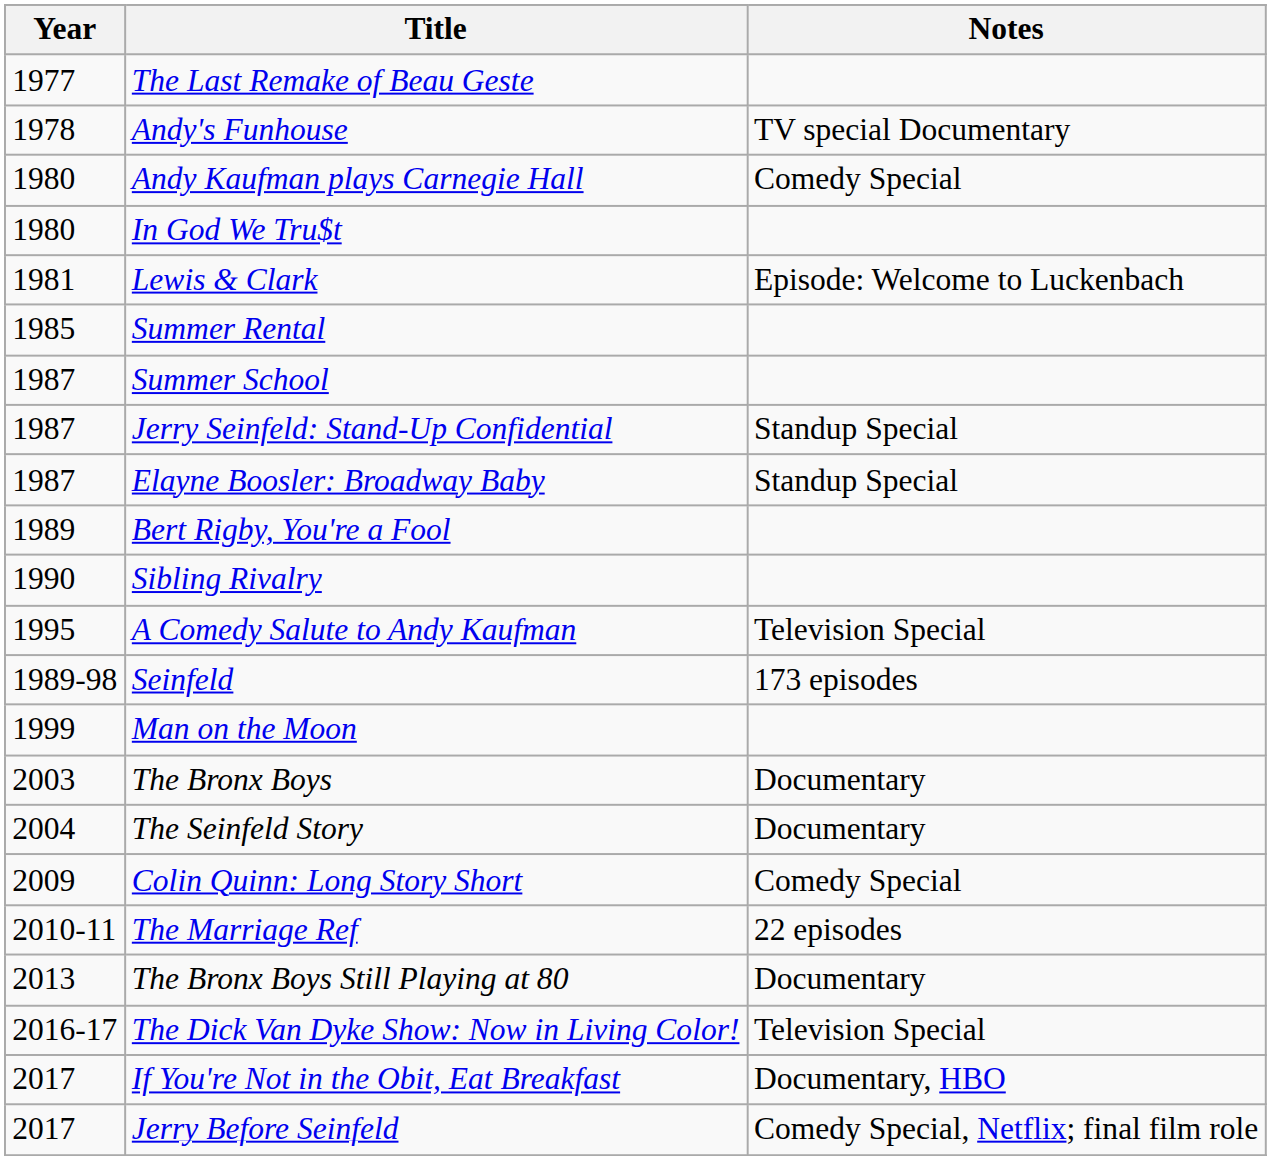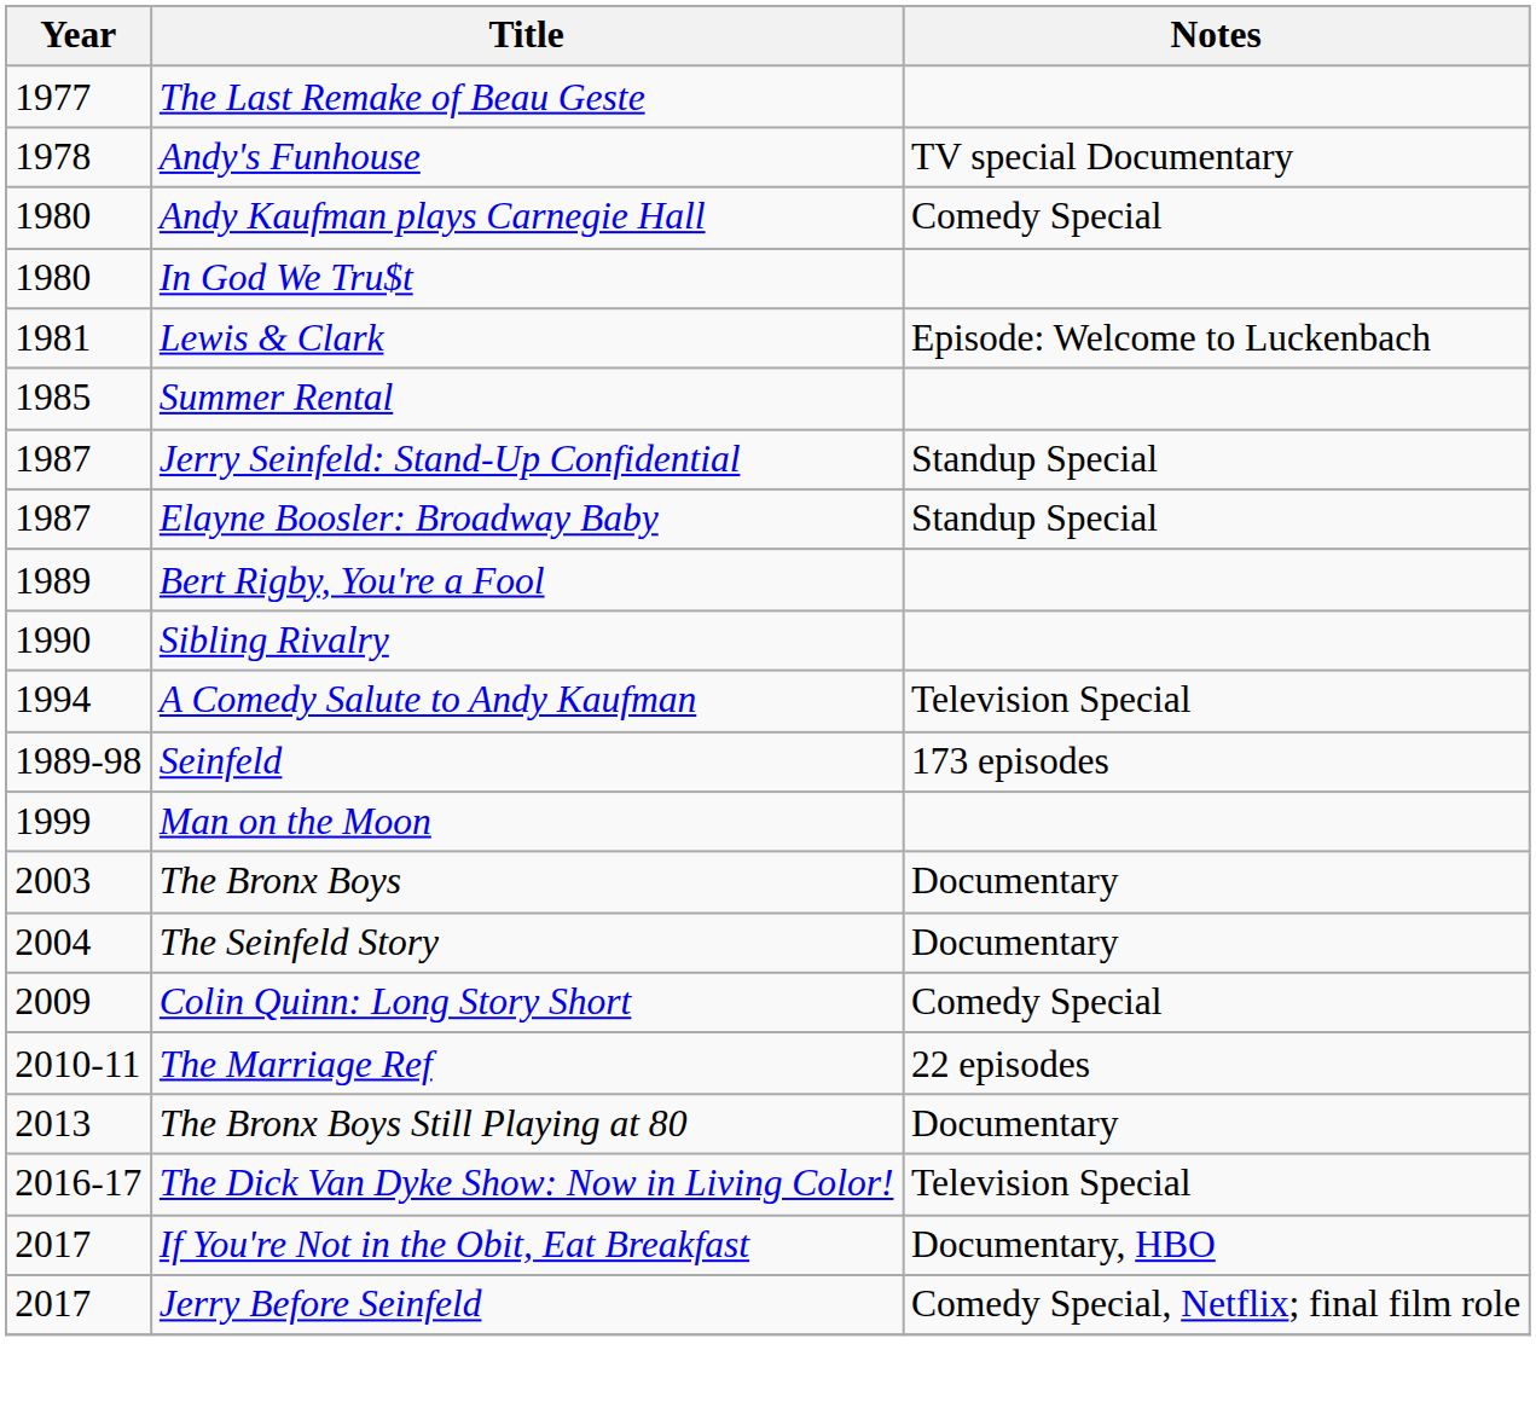- row: 1987 | Summer School
A Comedy Salute to Andy Kaufman | Year: 1995 -> 1994
